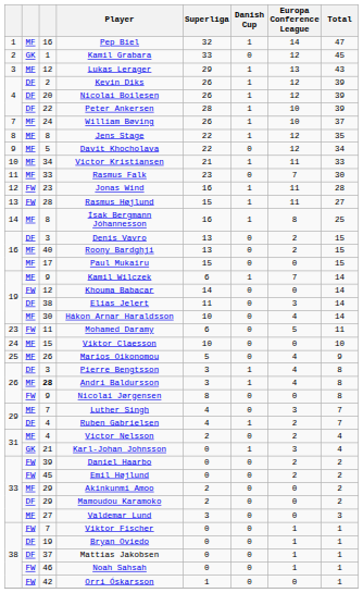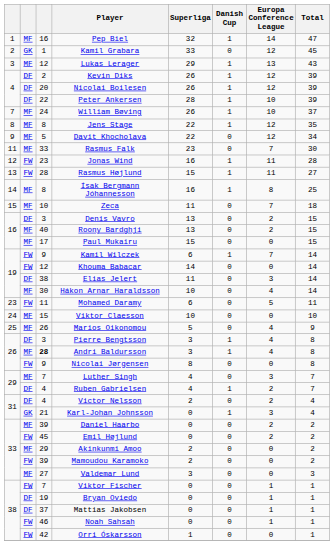- row: 10 | MF | 34 | Victor Kristiansen | 21 | 1 | 11 | 33
+ row: 15 | MF | 10 | Zeca | 11 | 0 | 7 | 18
Kamil Wilczek | column 2: MF -> FW
Victor Nelsson | column 2: MF -> DF
Daniel Haarbo | column 2: FW -> MF
Mamoudou Karamoko | column 2: DF -> FW
Mamoudou Karamoko | column 3: 29 -> 39
